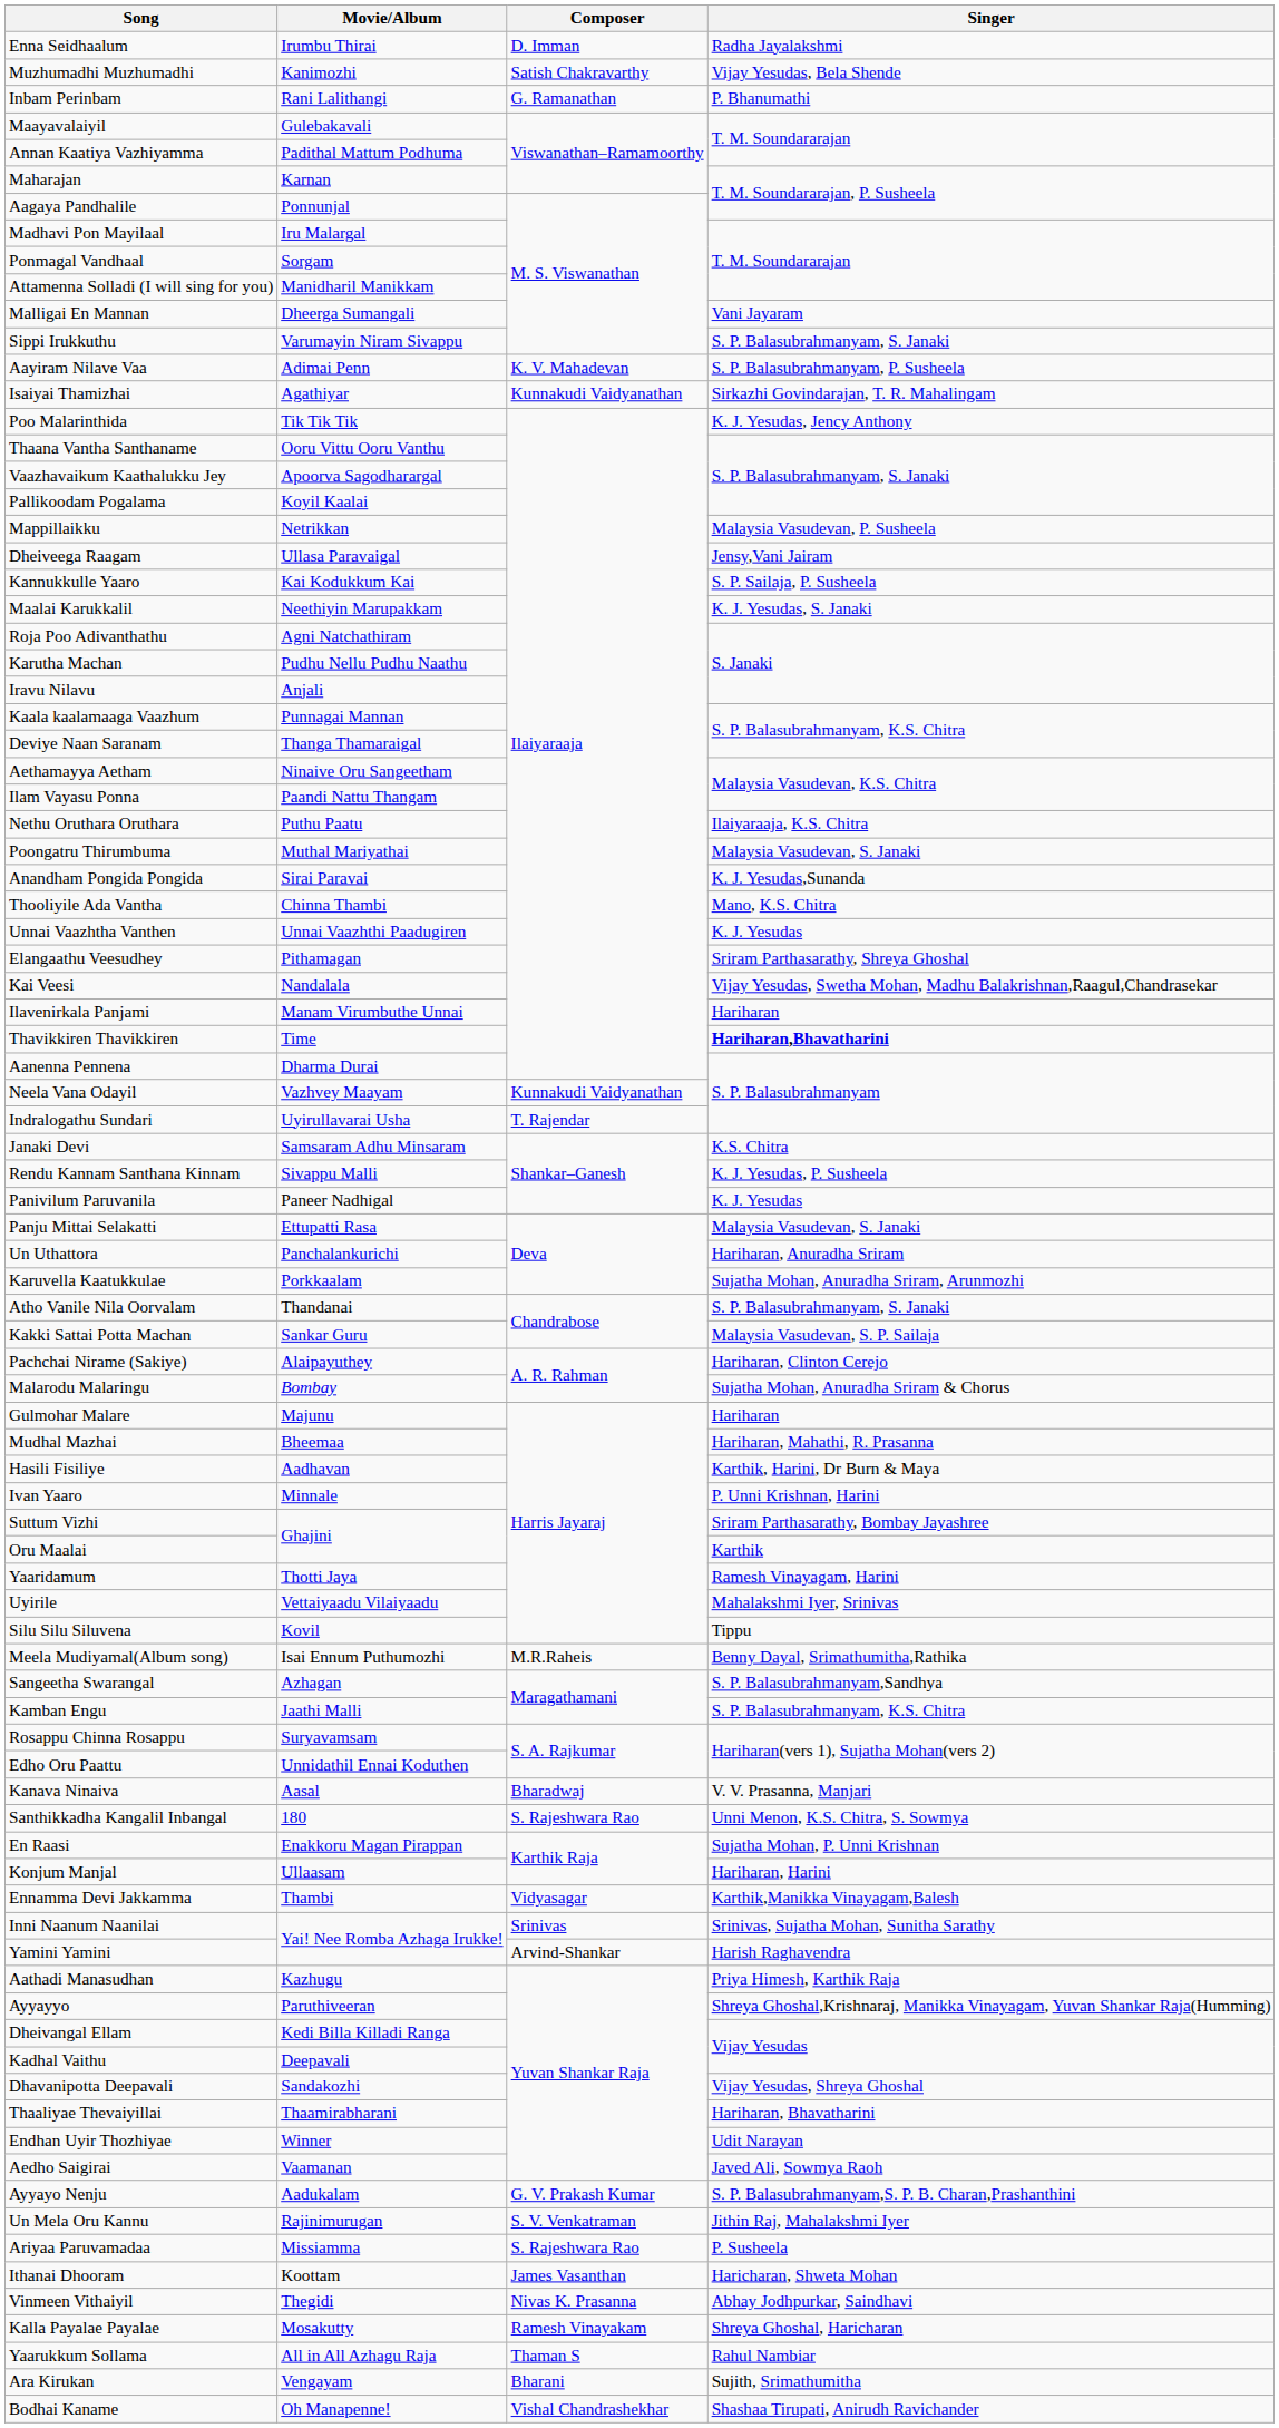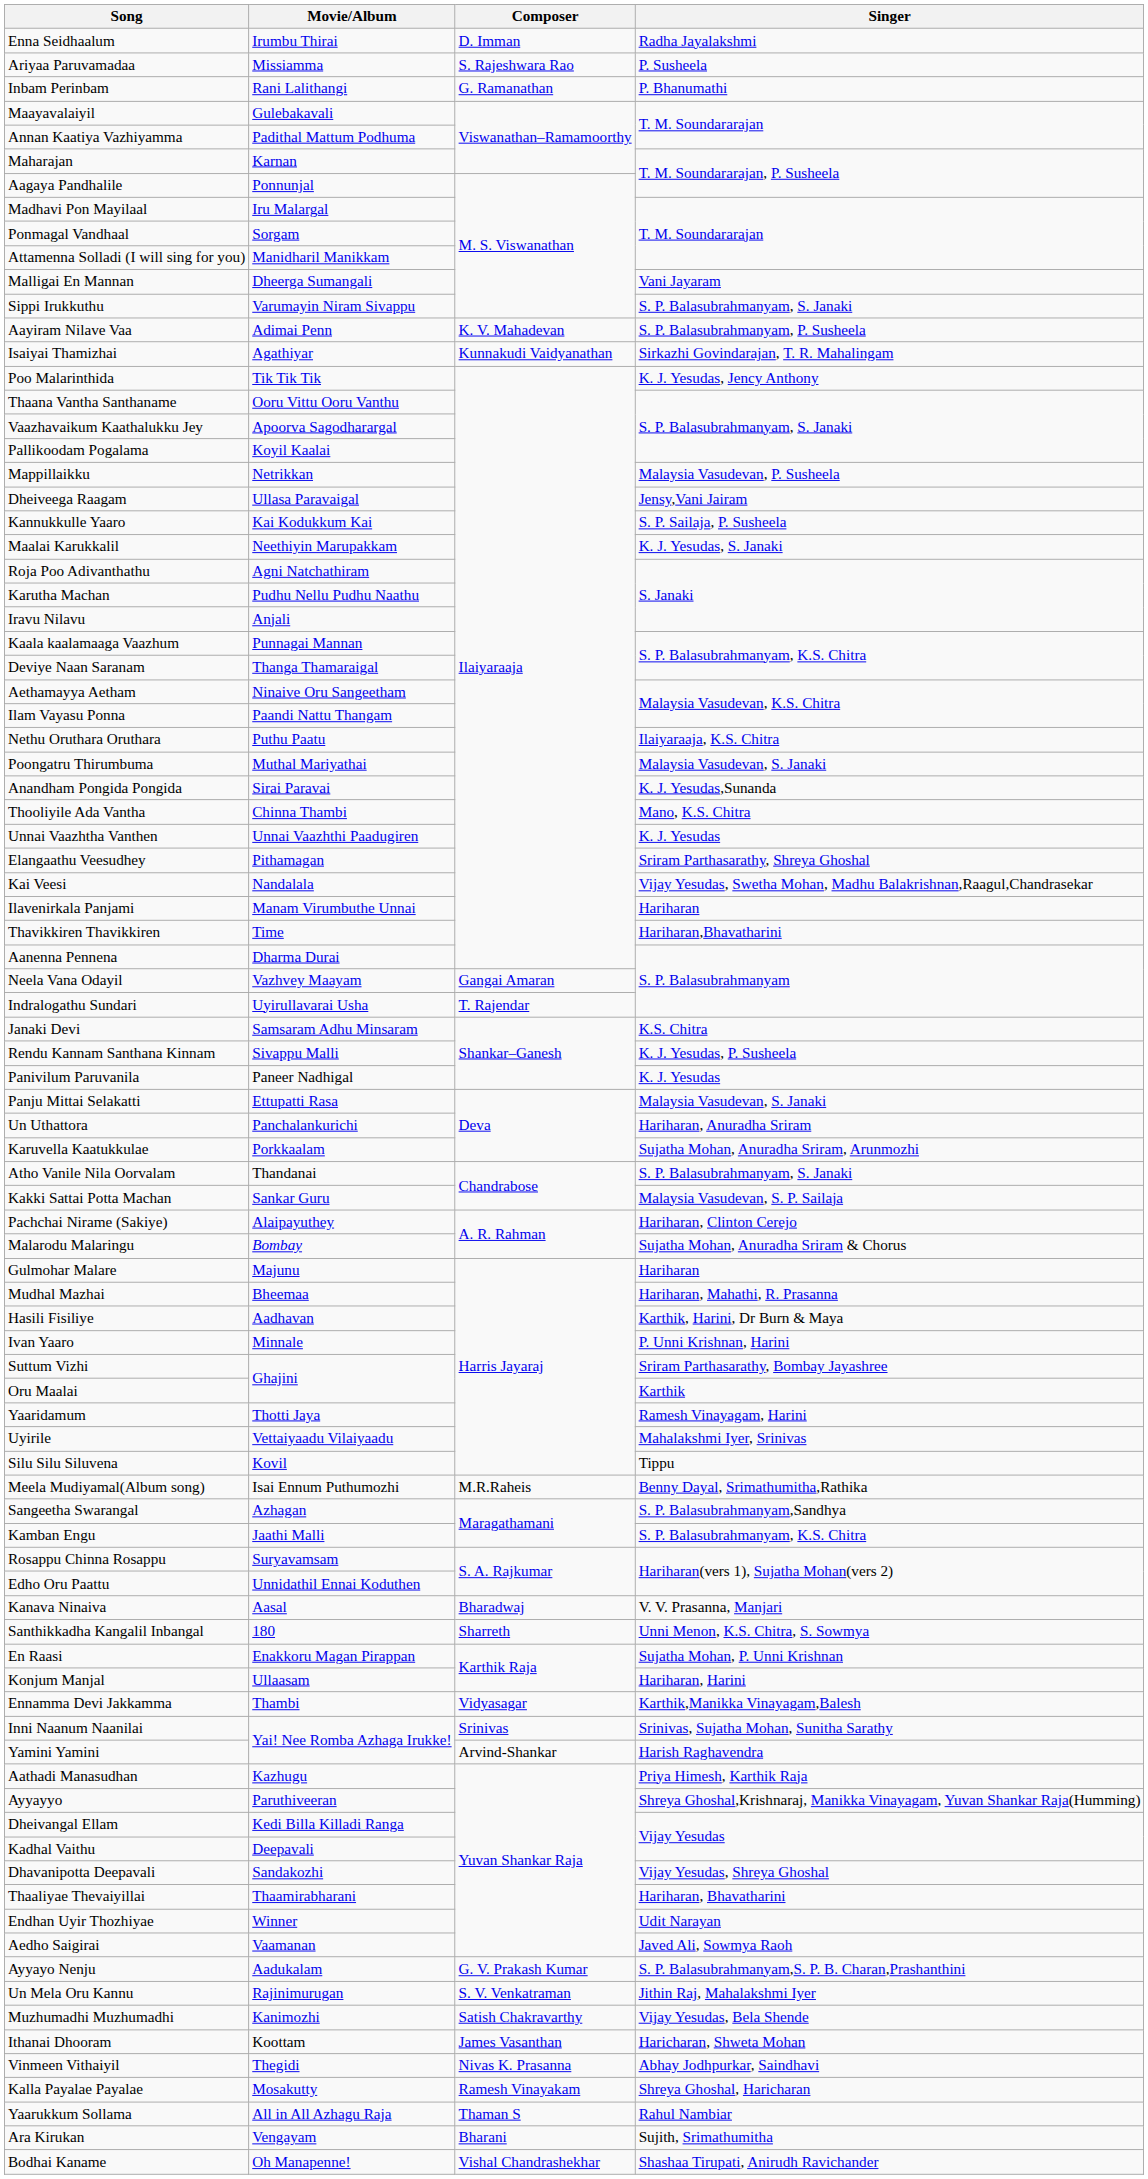rows swapped: Ariyaa Paruvamadaa <-> Muzhumadhi Muzhumadhi
Thavikkiren Thavikkiren | Singer: bold -> normal
Neela Vana Odayil | Composer: Kunnakudi Vaidyanathan -> Gangai Amaran
Santhikkadha Kangalil Inbangal | Composer: S. Rajeshwara Rao -> Sharreth
